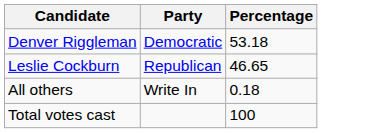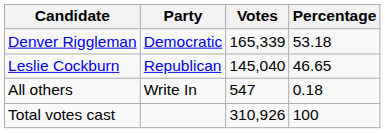+ column: Votes | 165,339 | 145,040 | 547 | 310,926
